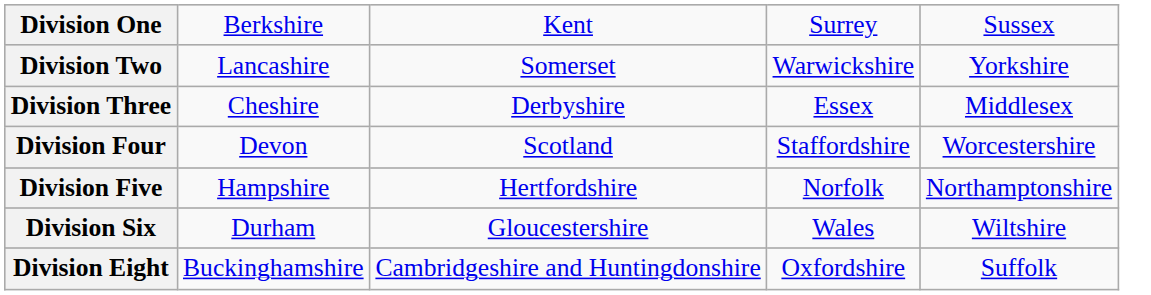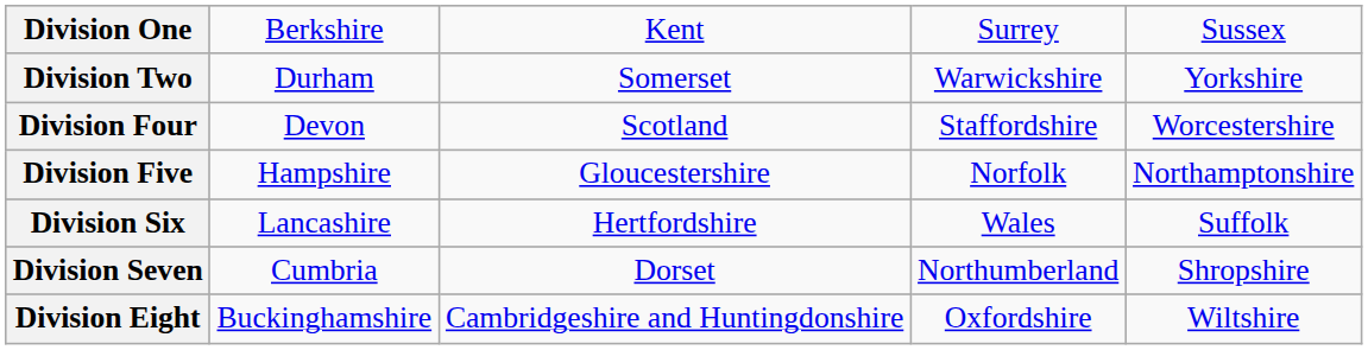Division Two | column 2: Lancashire -> Durham
- row: Division Three | Cheshire | Derbyshire | Essex | Middlesex
Division Five | column 3: Hertfordshire -> Gloucestershire
Division Six | column 2: Durham -> Lancashire
Division Six | column 3: Gloucestershire -> Hertfordshire
Division Six | column 5: Wiltshire -> Suffolk
+ row: Division Seven | Cumbria | Dorset | Northumberland | Shropshire
Division Eight | column 5: Suffolk -> Wiltshire
